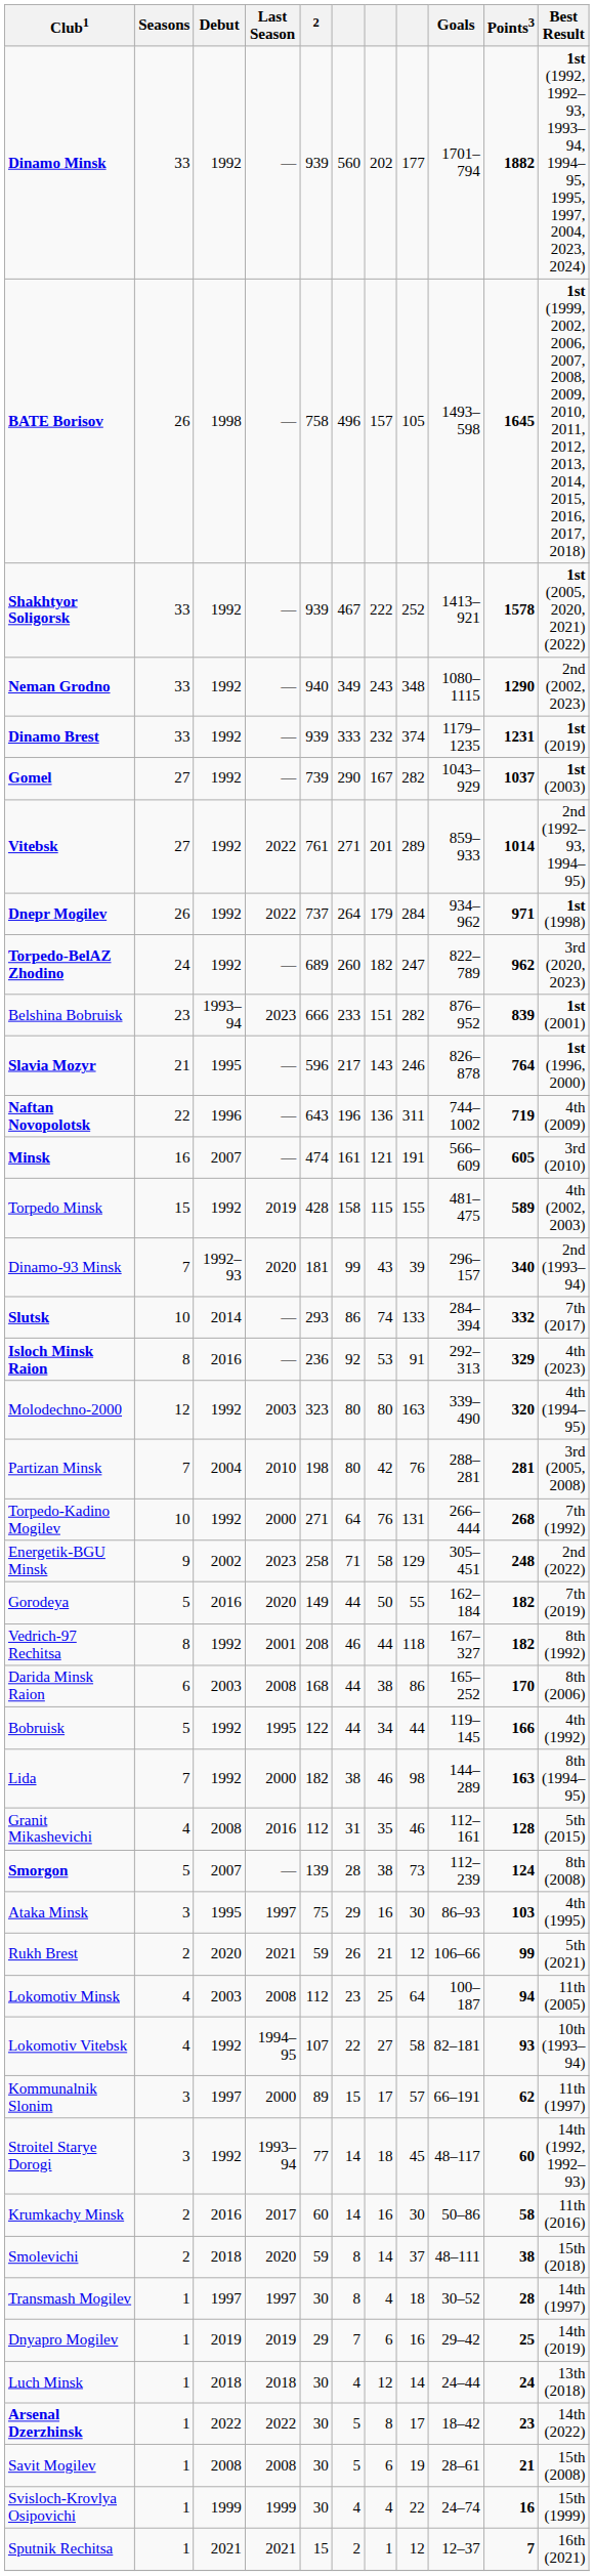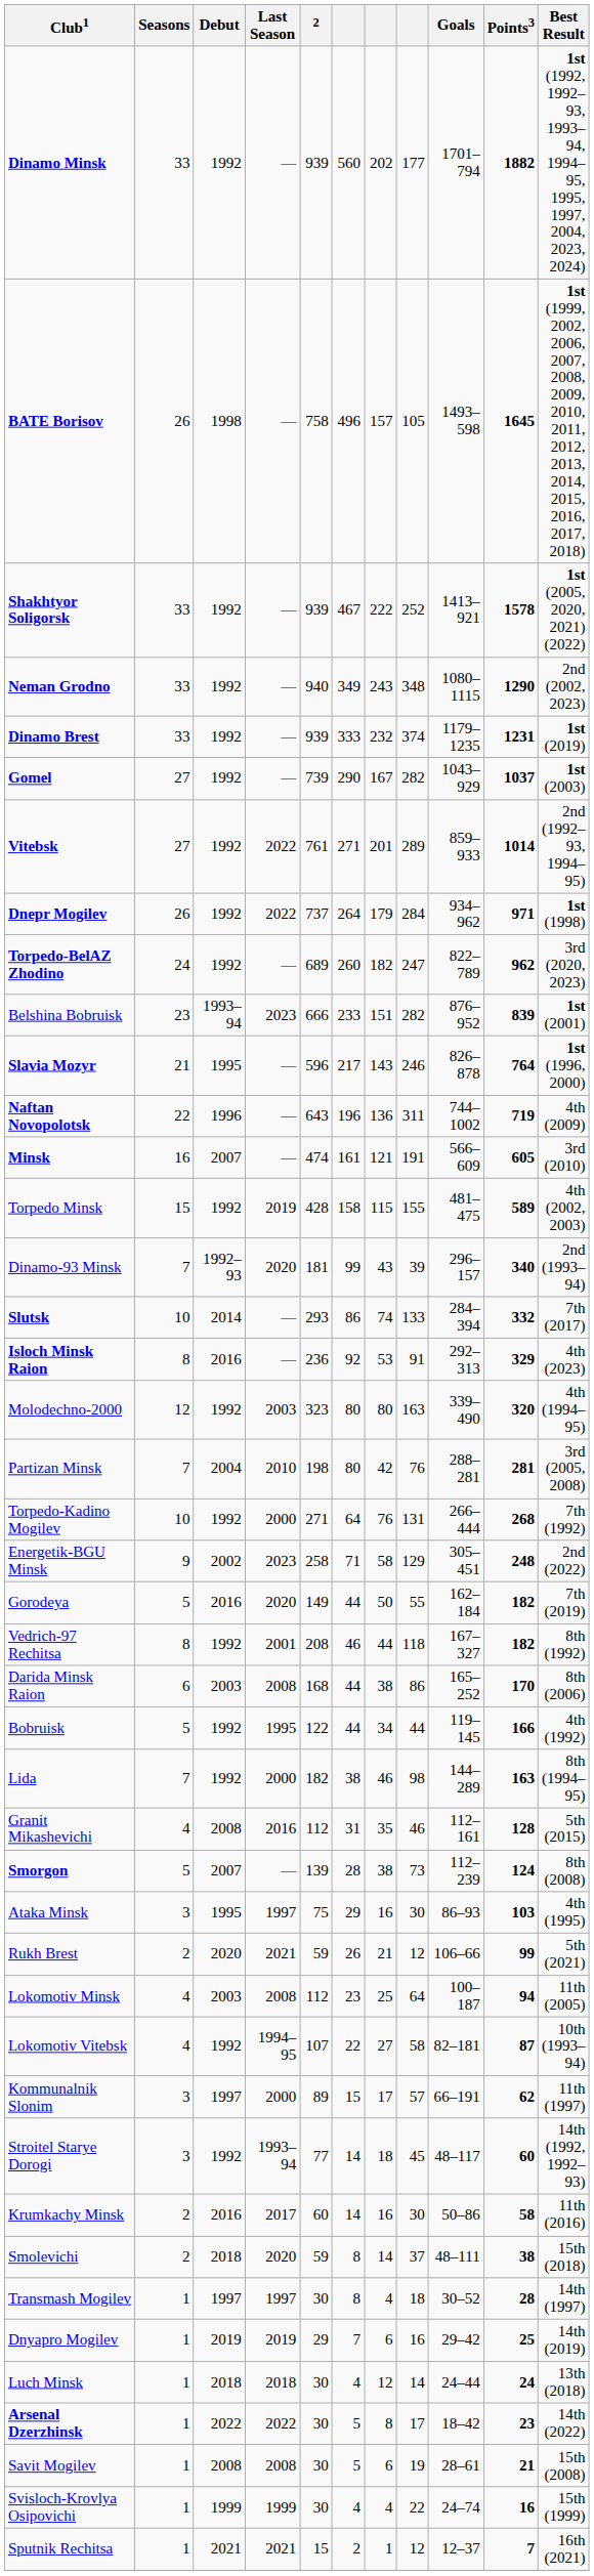Lokomotiv Vitebsk | Points3: 93 -> 87
